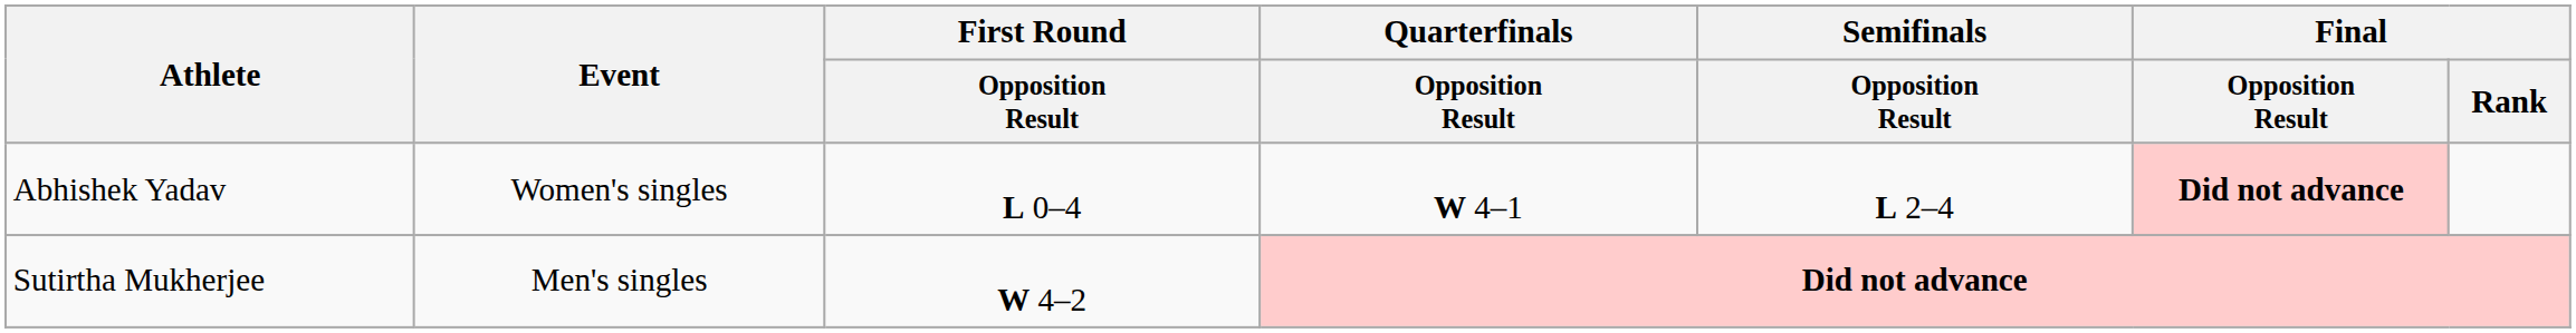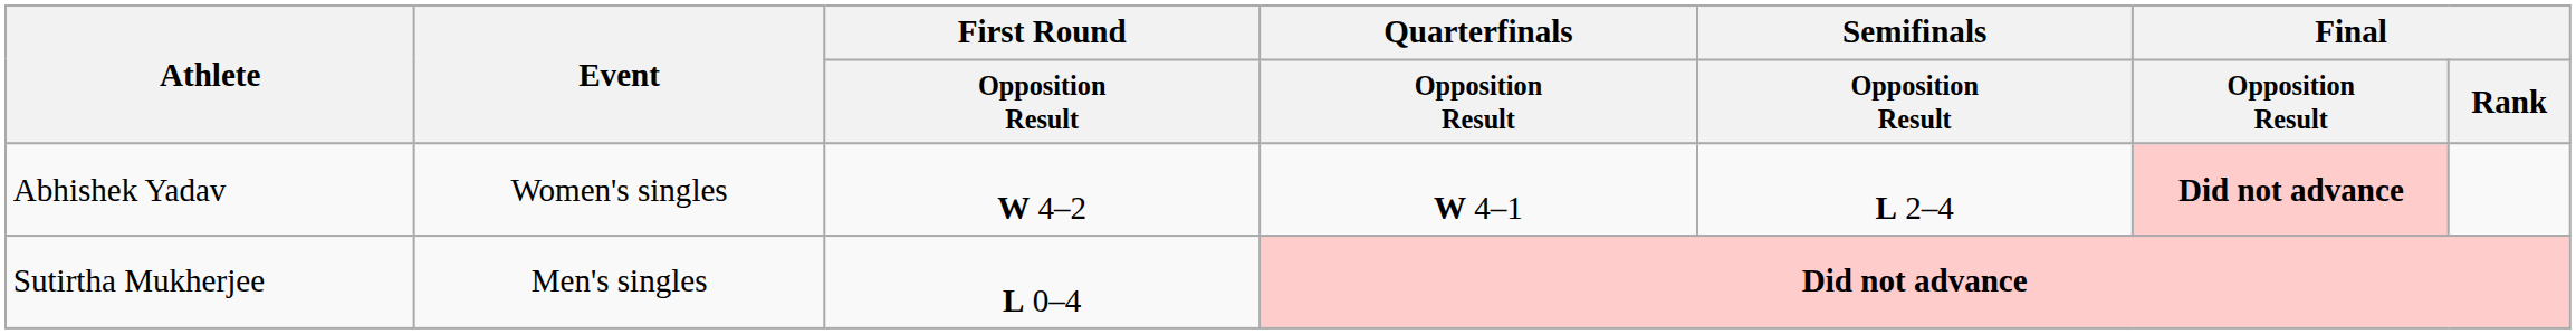Abhishek Yadav | First Round / Opposition Result: L 0–4 -> W 4–2
Sutirtha Mukherjee | First Round / Opposition Result: W 4–2 -> L 0–4
